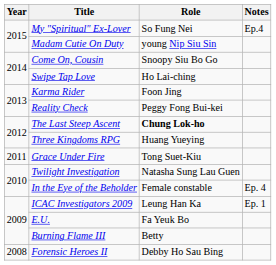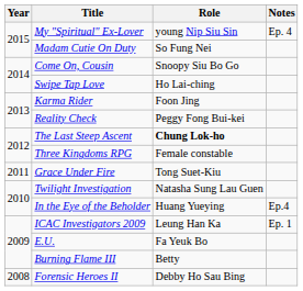My "Spiritual" Ex-Lover | Role: So Fung Nei -> young Nip Siu Sin
My "Spiritual" Ex-Lover | Notes: Ep.4 -> Ep. 4
Madam Cutie On Duty | Role: young Nip Siu Sin -> So Fung Nei
Three Kingdoms RPG | Role: Huang Yueying -> Female constable
In the Eye of the Beholder | Role: Female constable -> Huang Yueying
In the Eye of the Beholder | Notes: Ep. 4 -> Ep.4
